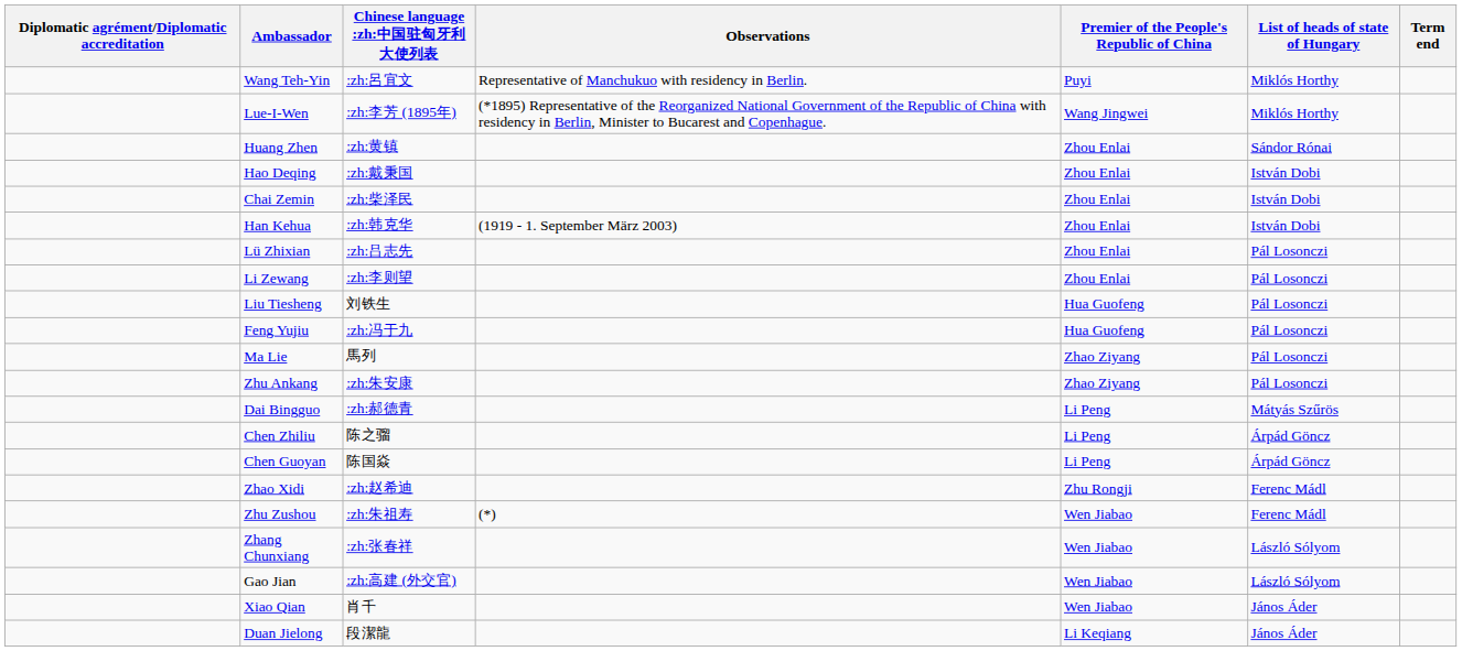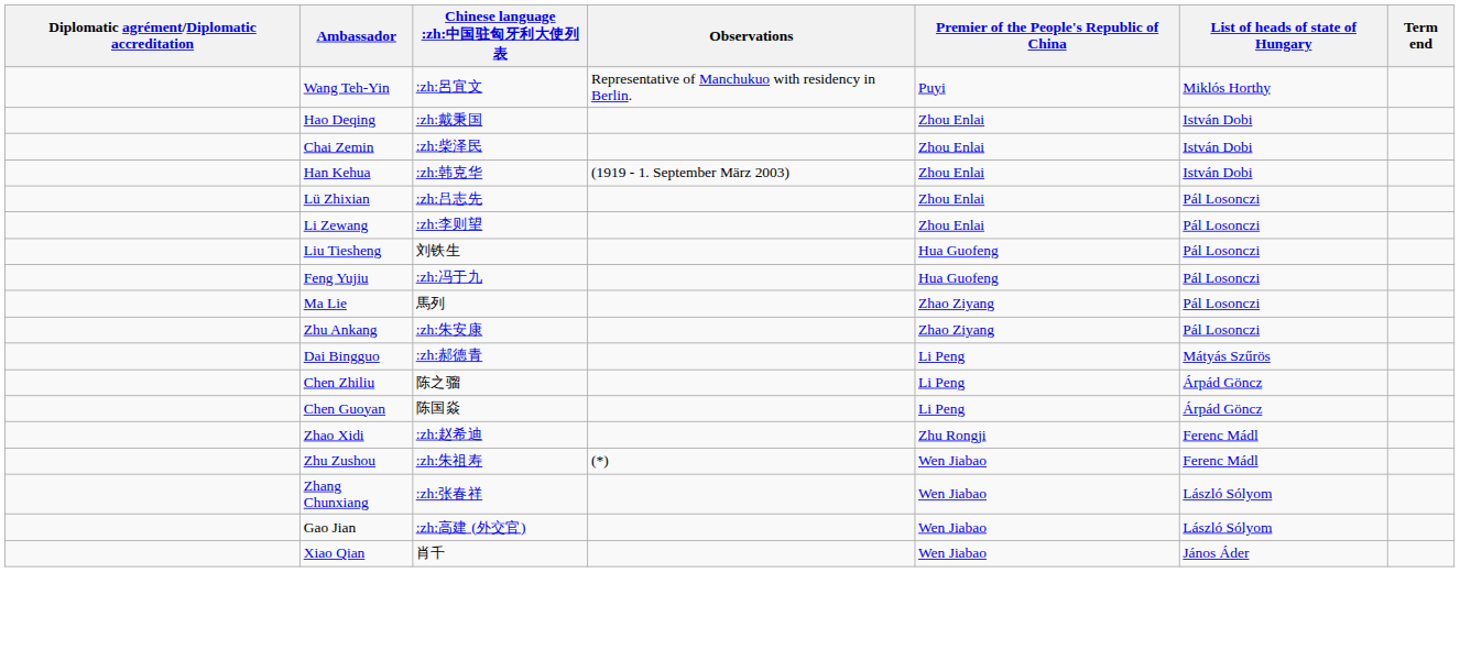- row: Lue-I-Wen | :zh:李芳 (1895年) | (*1895) Representative of the Reorganized National Government of the Republic of China with residency in Berlin, Minister to Bucarest and Copenhague. | Wang Jingwei | Miklós Horthy
- row: Huang Zhen | :zh:黄镇 | Zhou Enlai | Sándor Rónai
- row: Duan Jielong | 段潔龍 | Li Keqiang | János Áder
